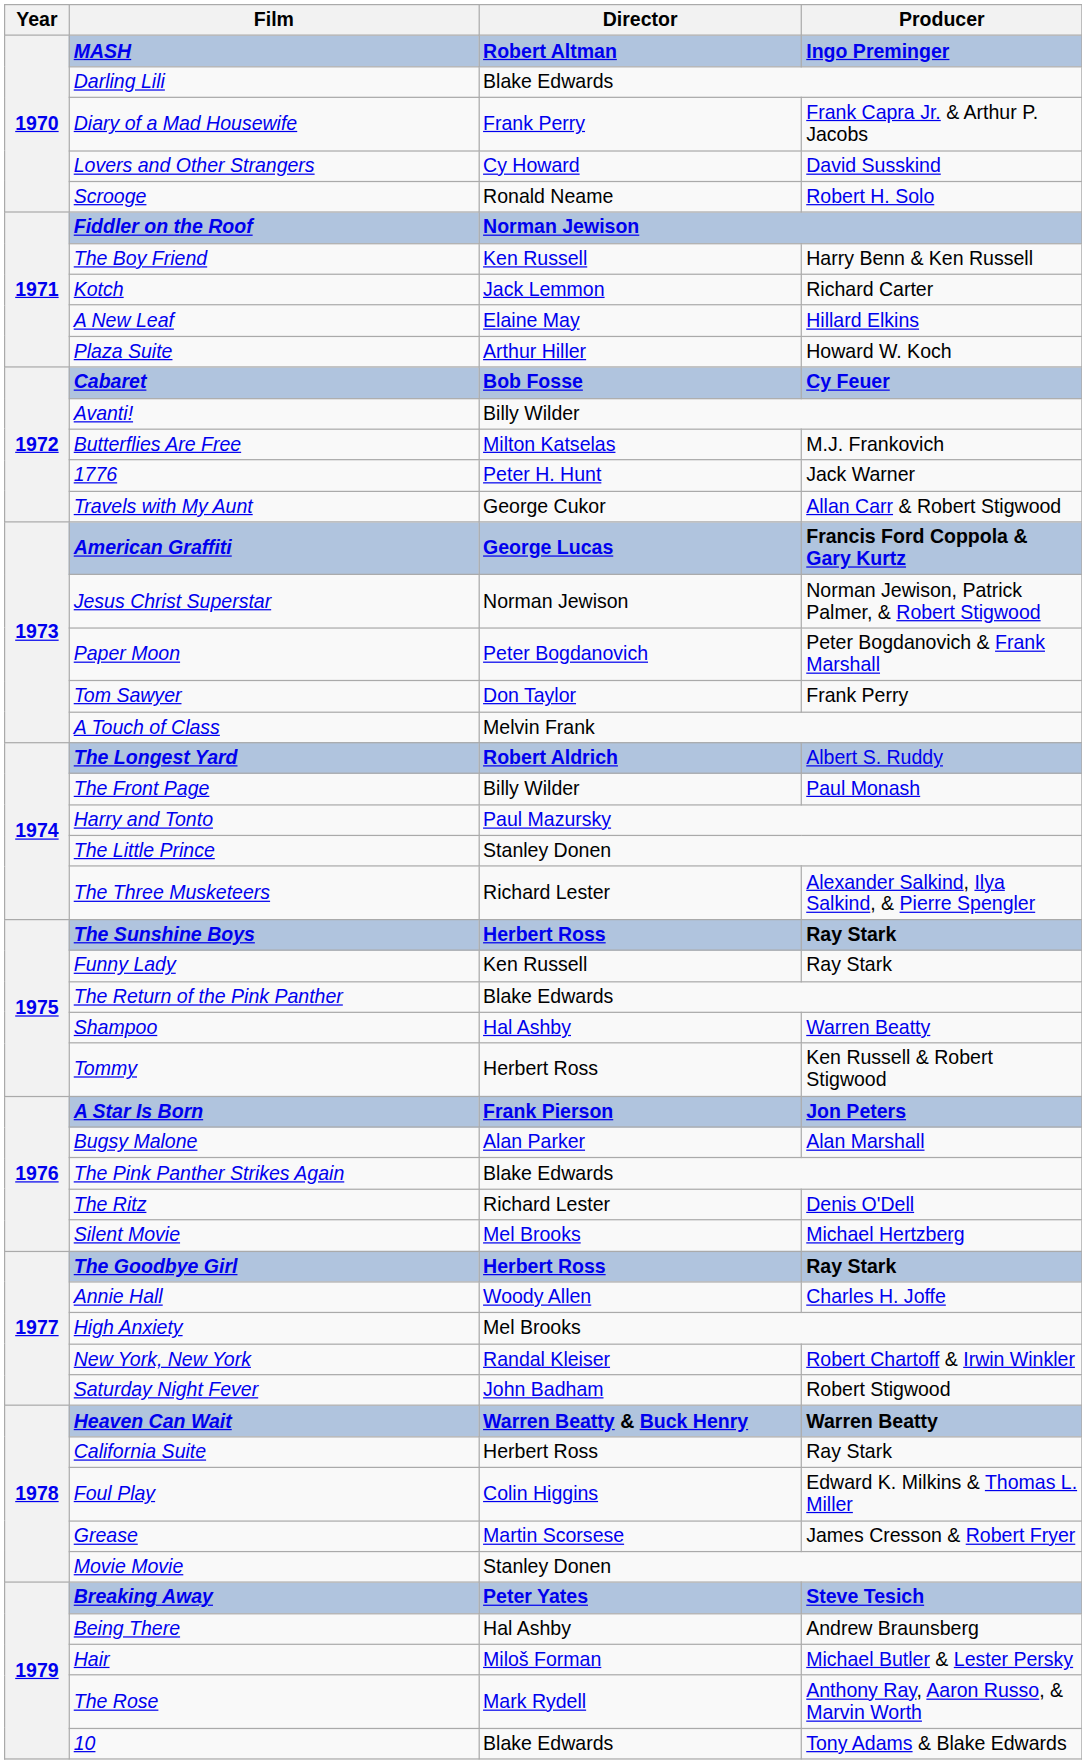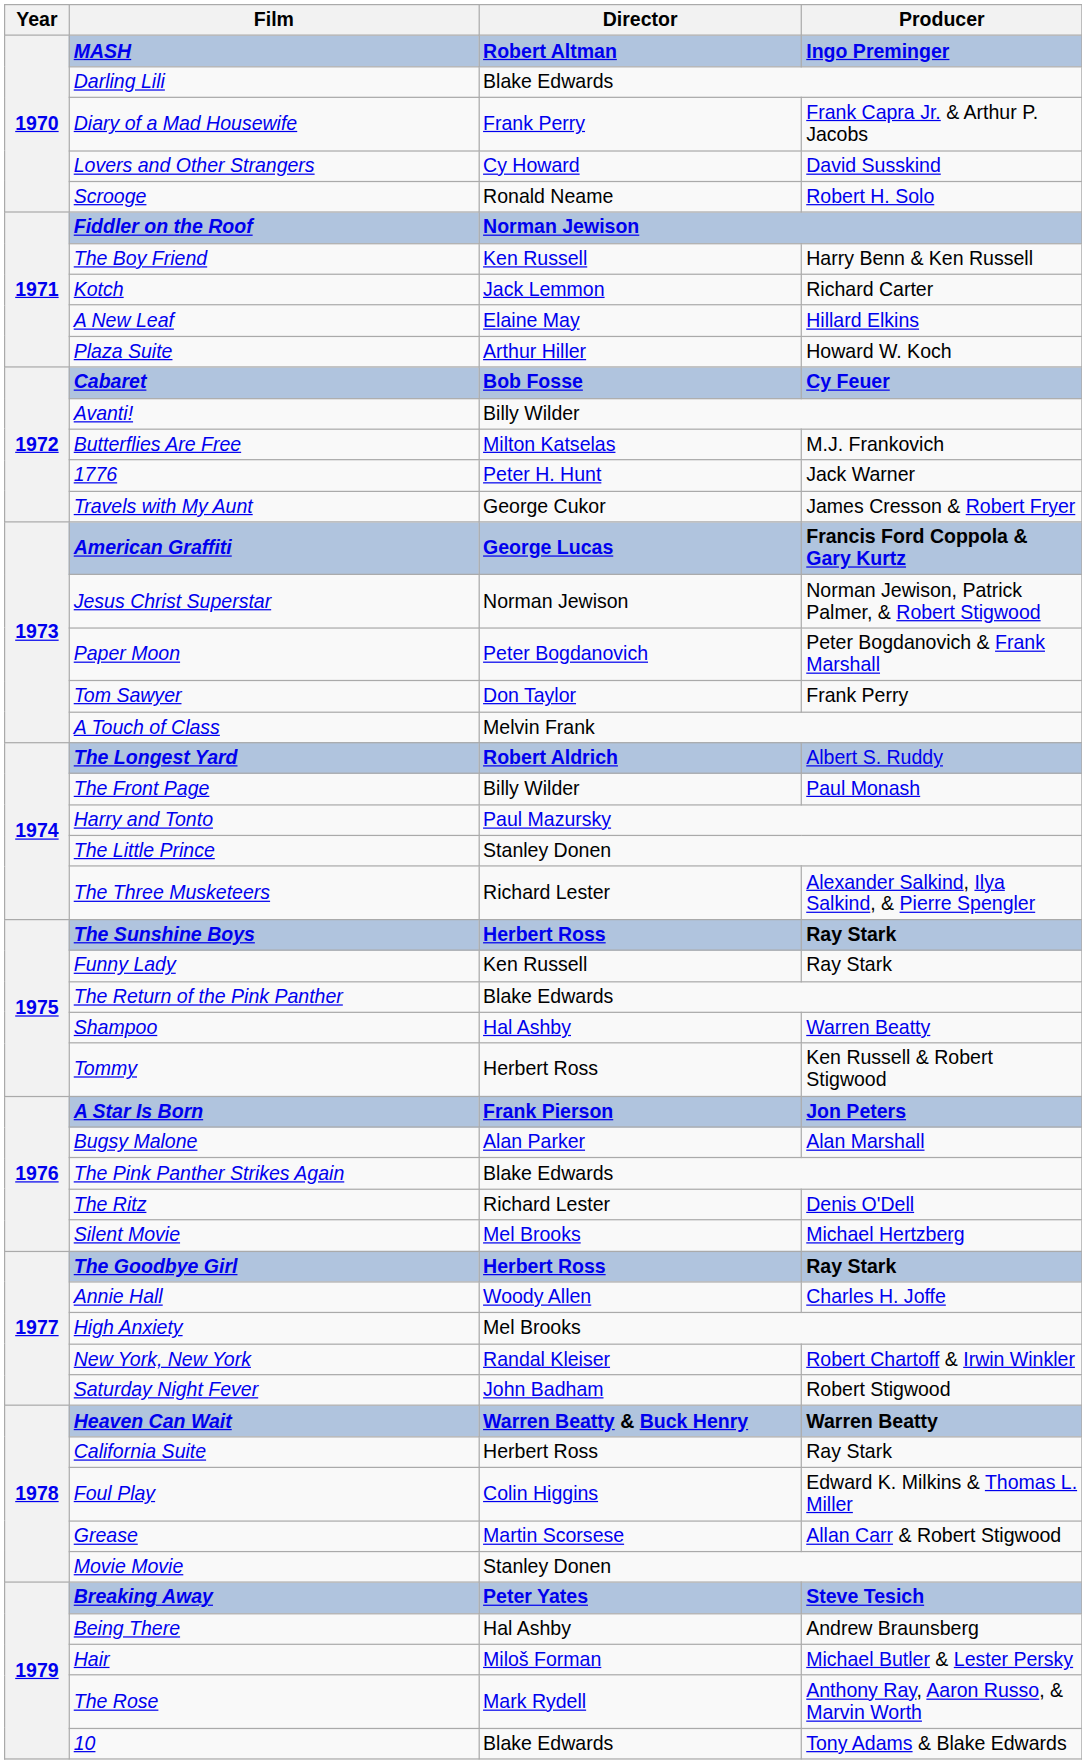Travels with My Aunt | Producer: Allan Carr & Robert Stigwood -> James Cresson & Robert Fryer
Grease | Producer: James Cresson & Robert Fryer -> Allan Carr & Robert Stigwood
